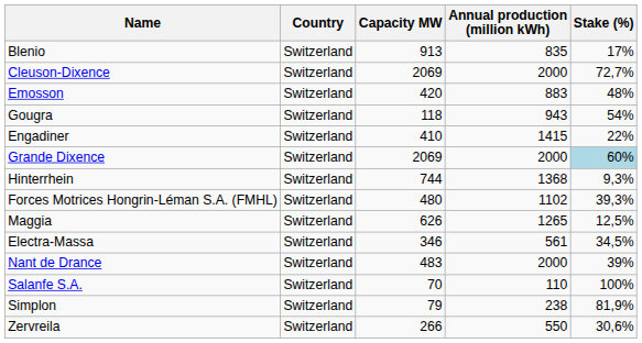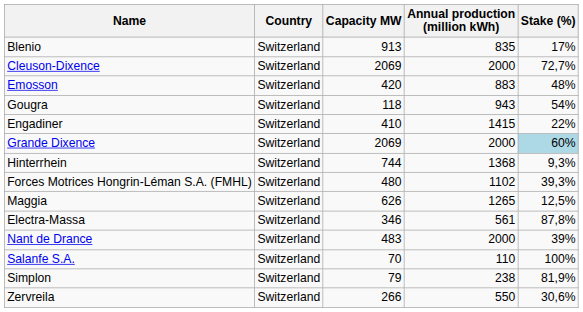Electra-Massa | Stake (%): 34,5% -> 87,8%
